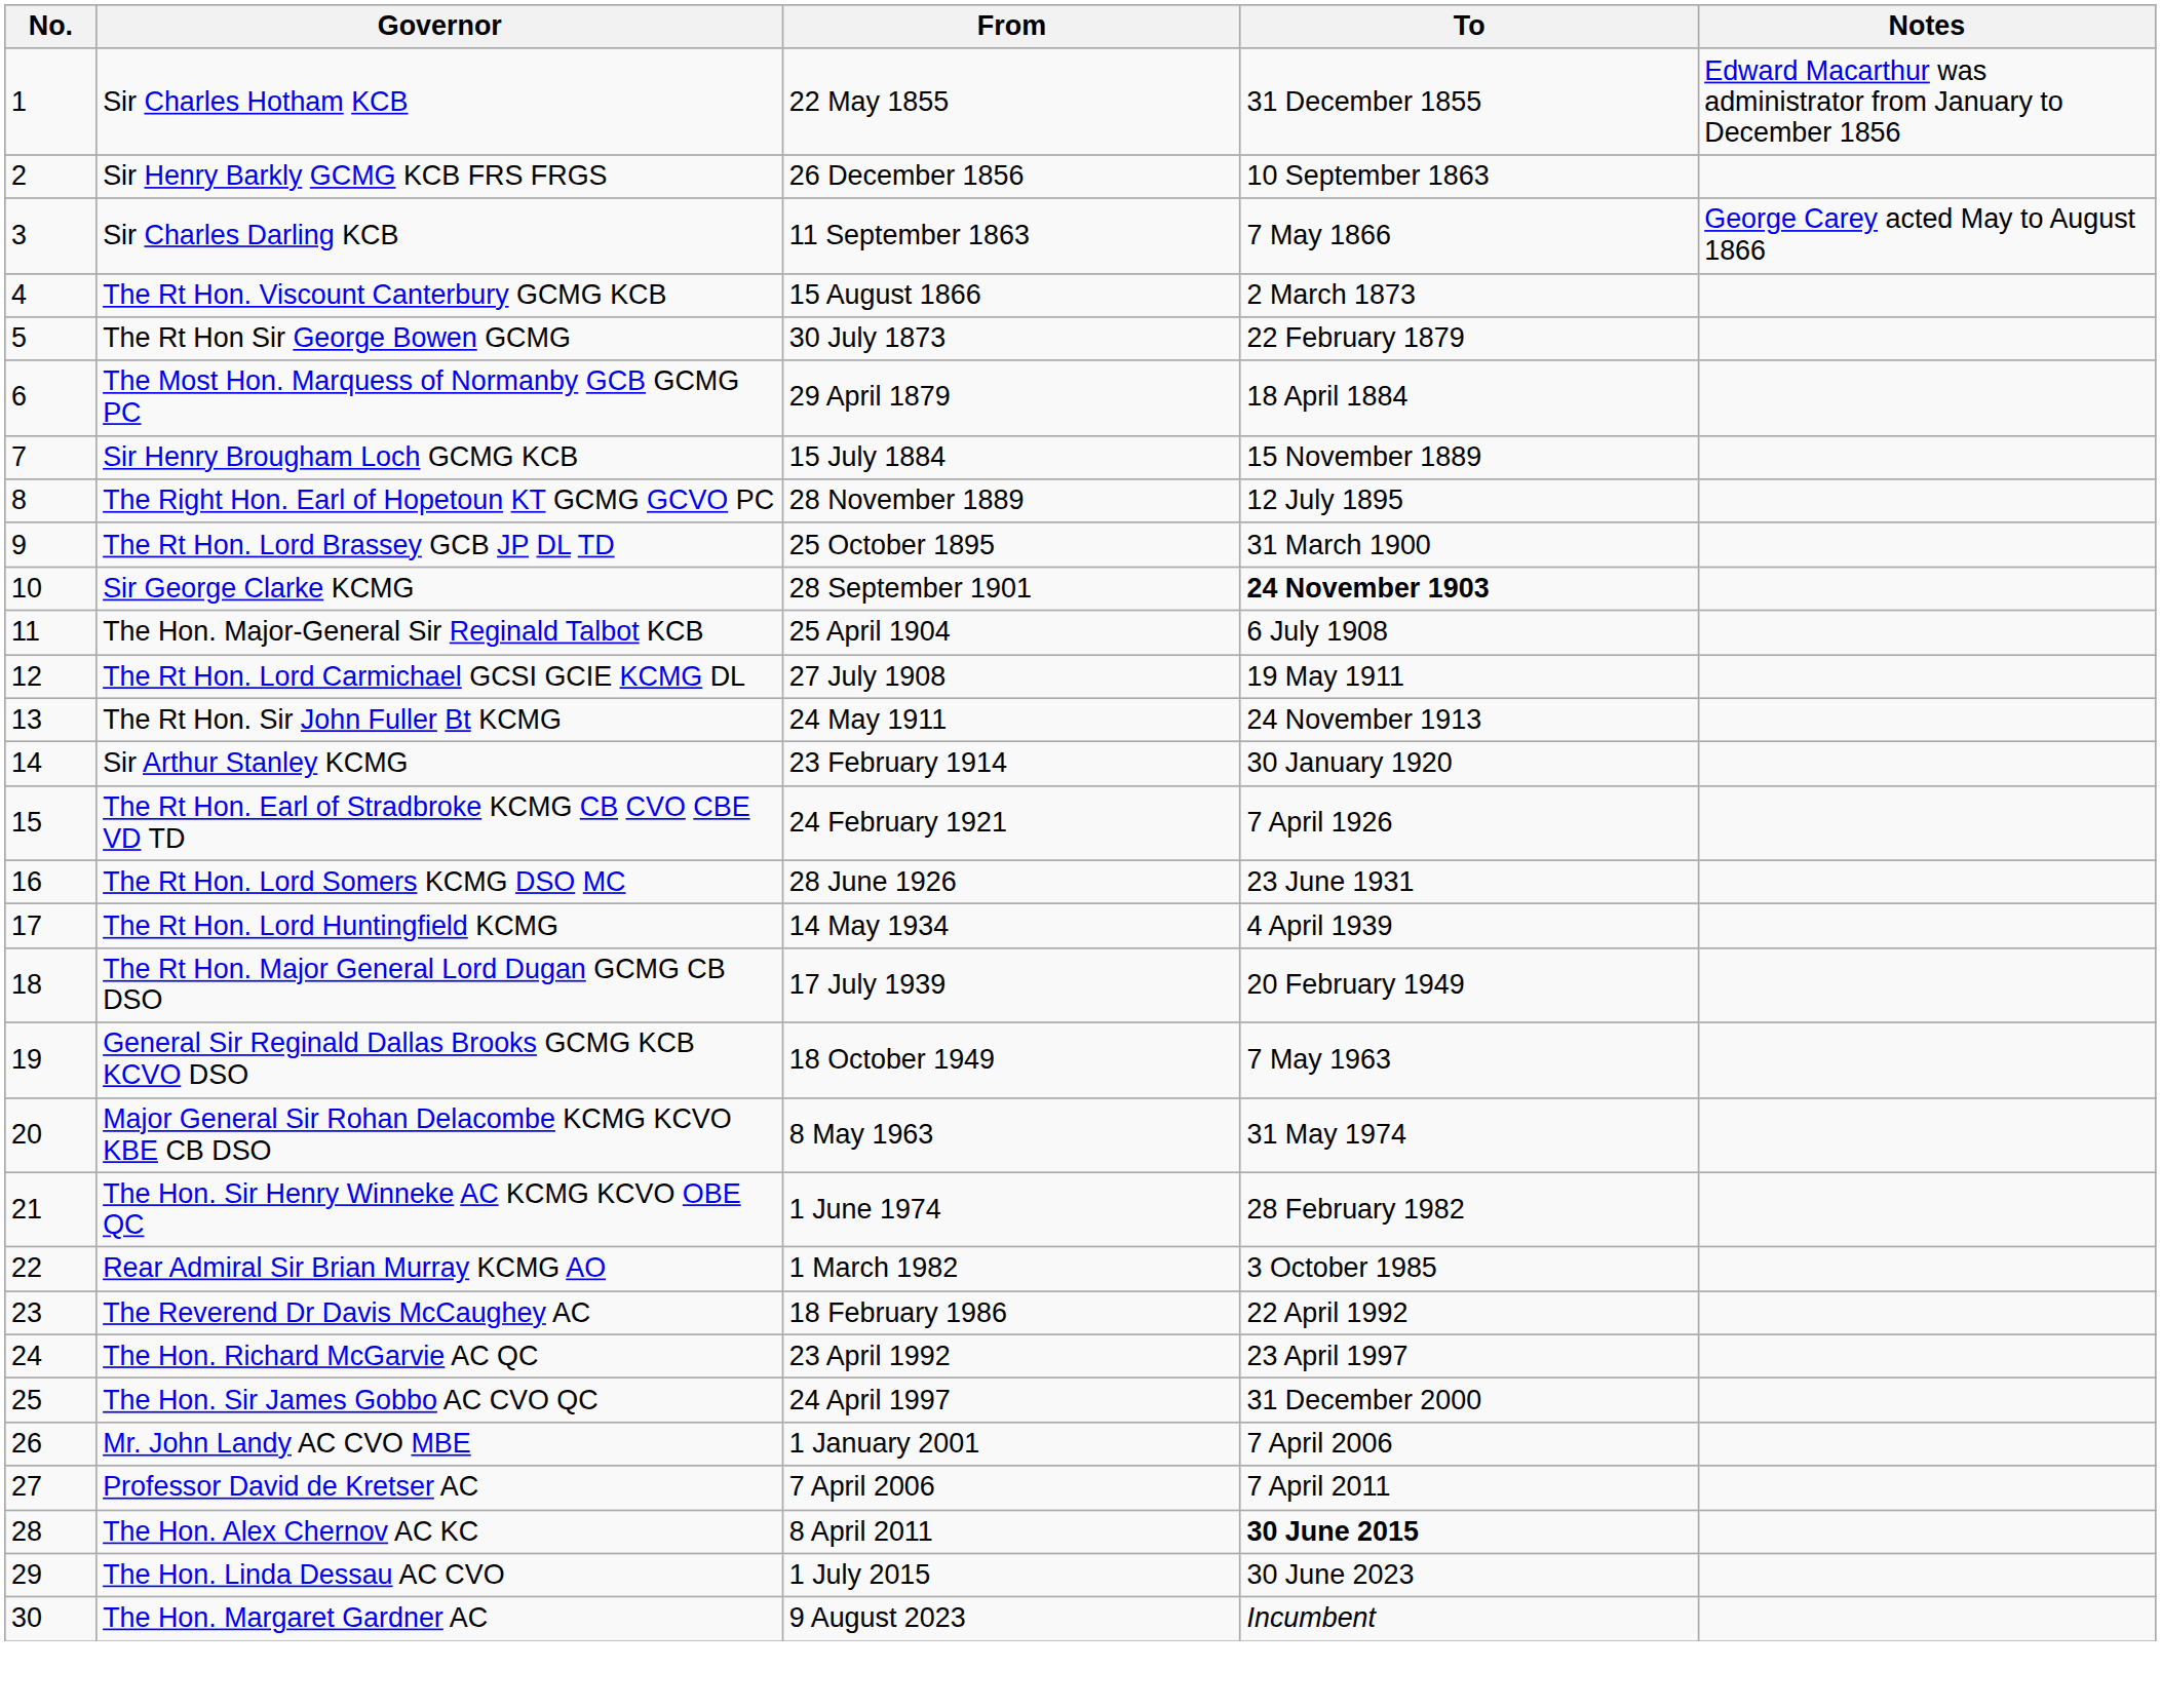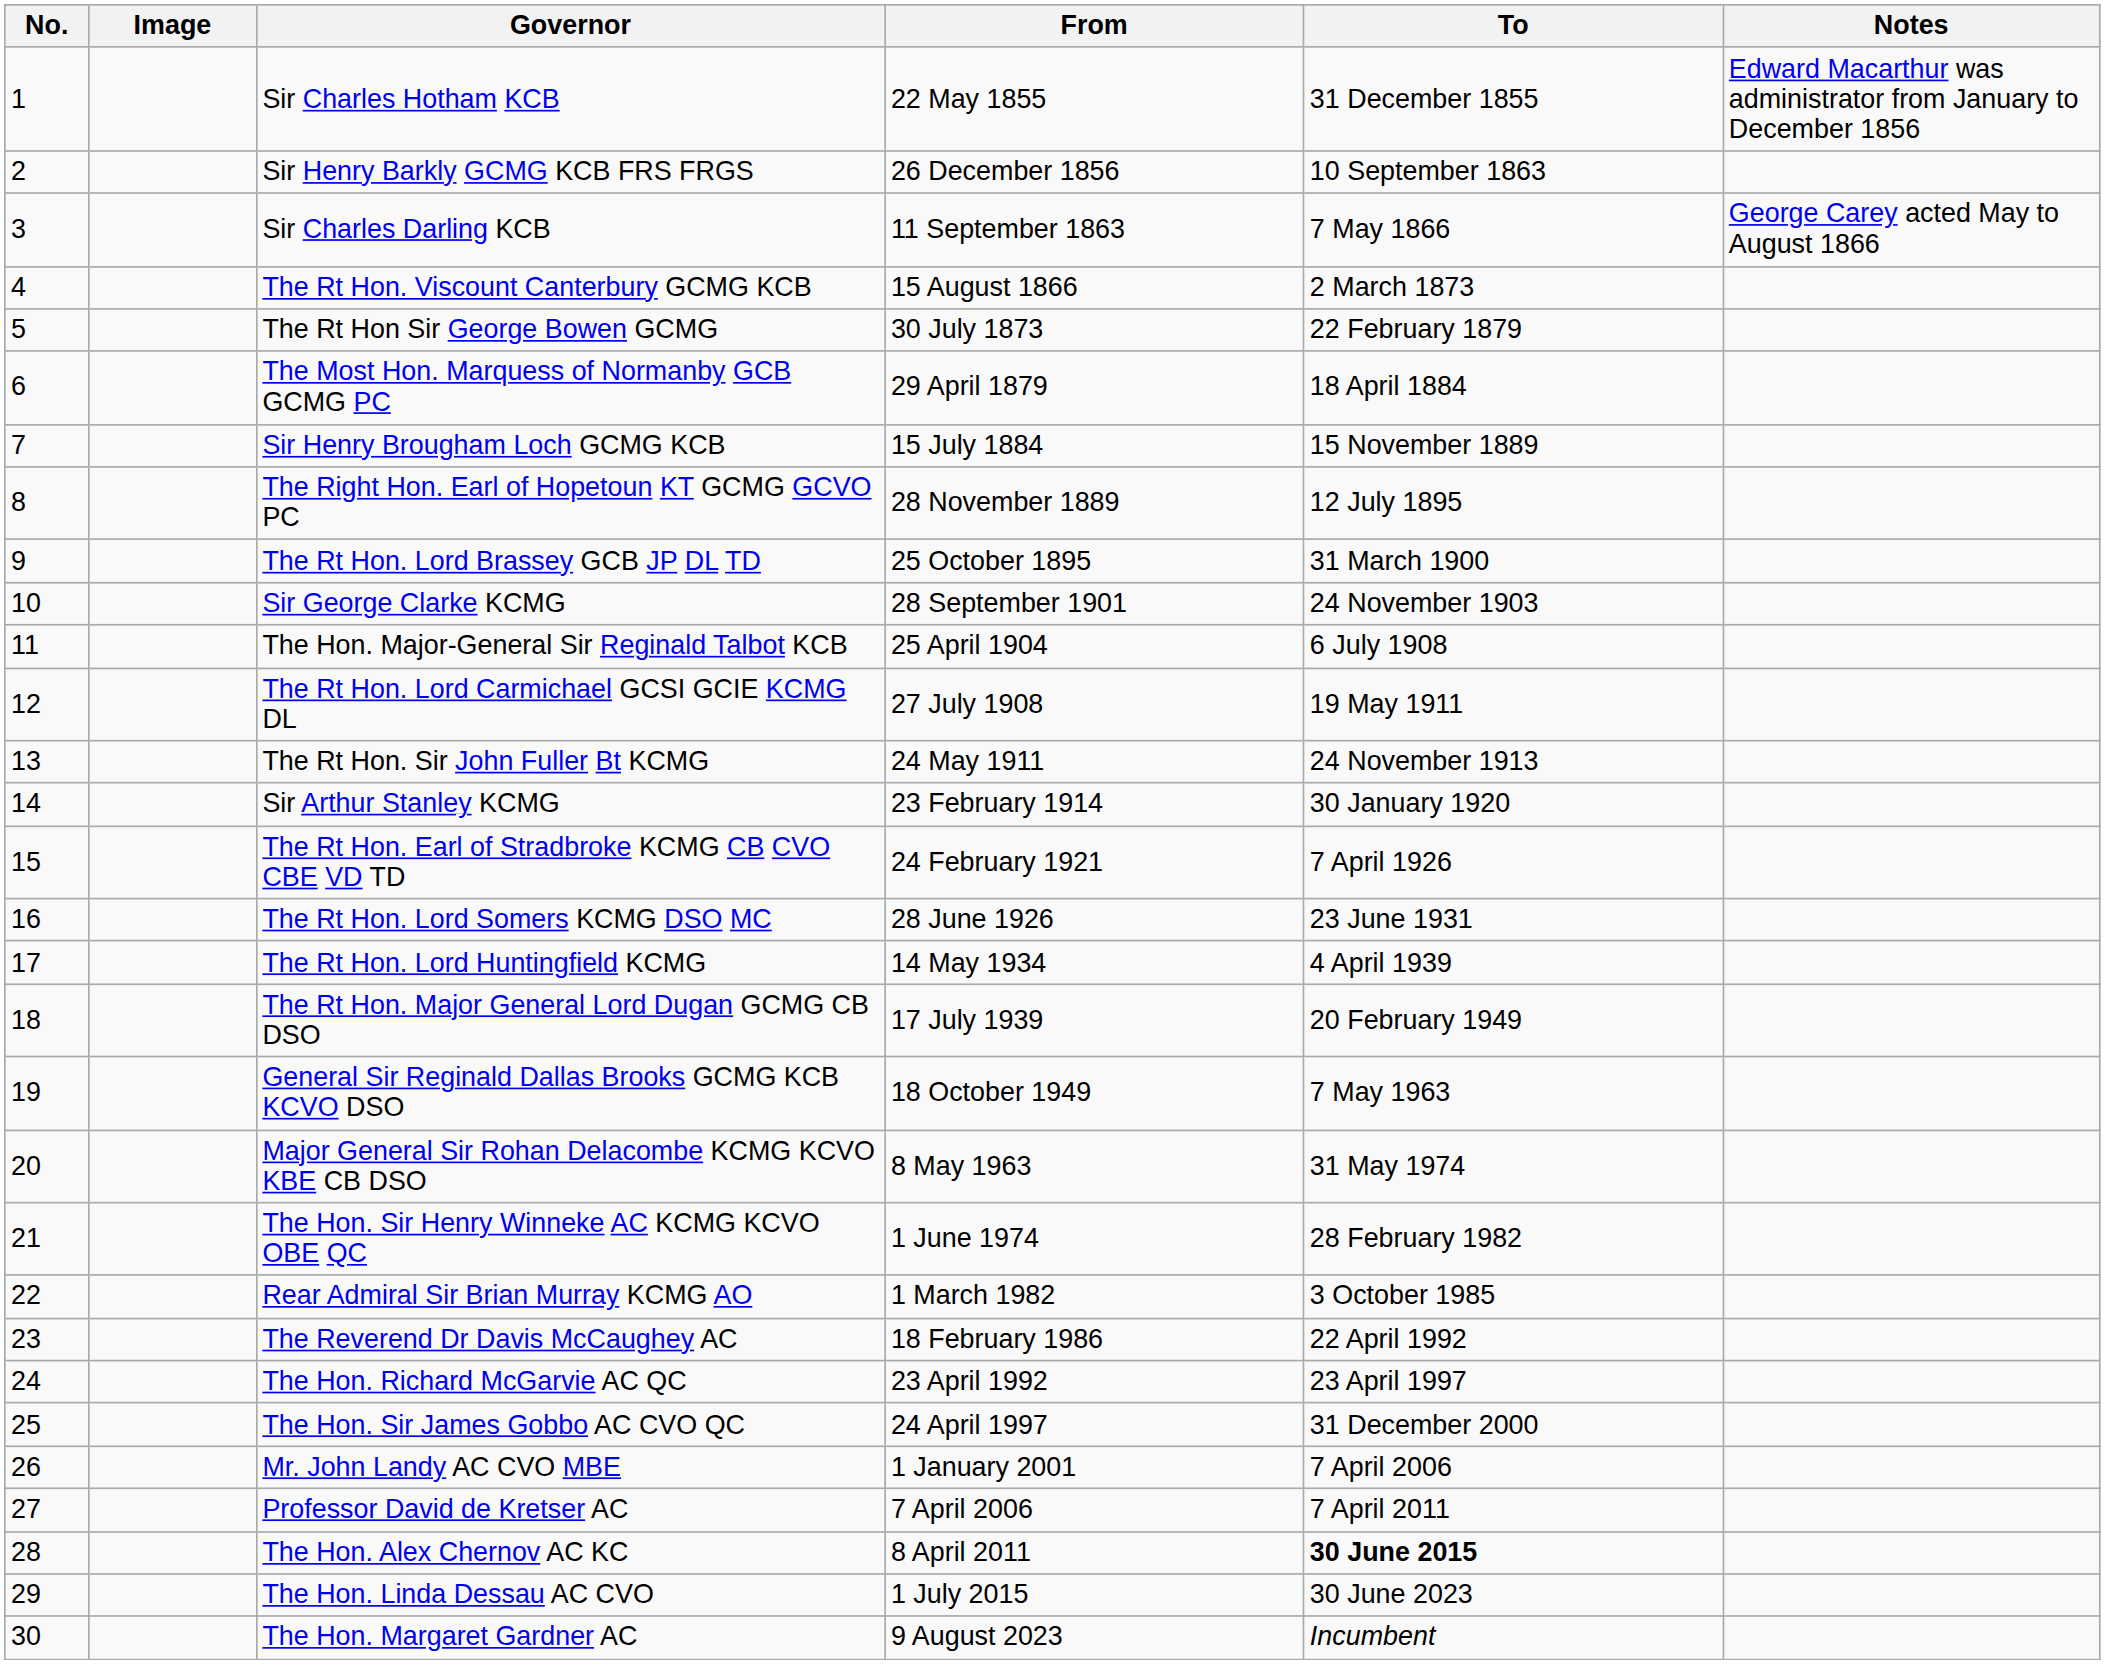+ column: Image
Sir George Clarke KCMG | To: bold -> normal
